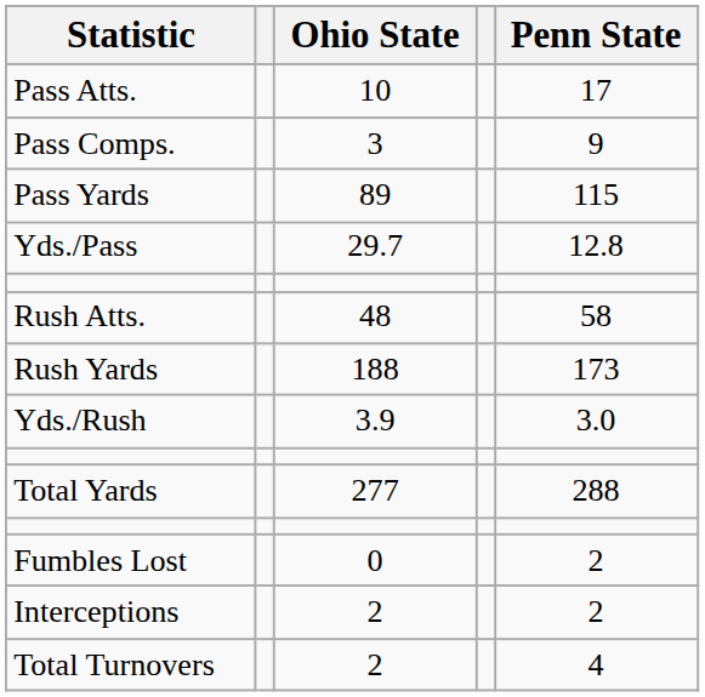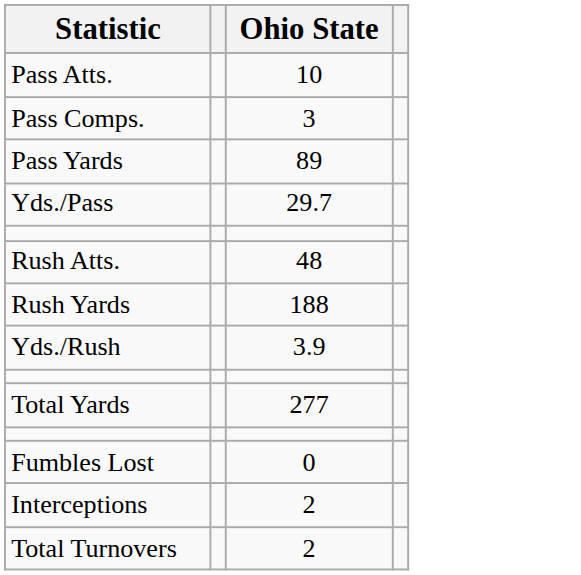- column: Penn State | 17 | 9 | 115 | 12.8 | 58 | 173 | 3.0 | 288 | 2 | 2 | 4
